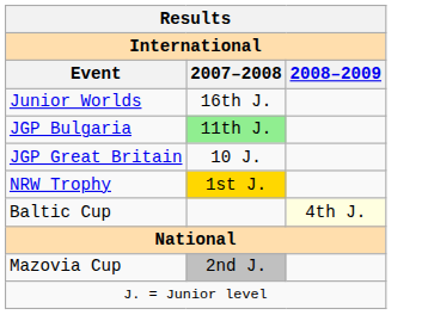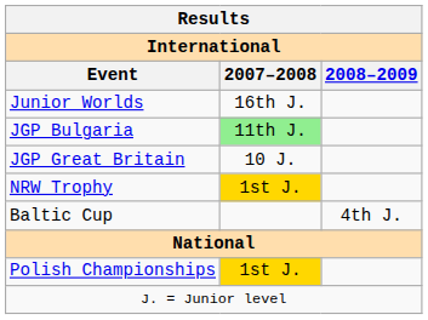Baltic Cup | 2008–2009: lightyellow background -> no background
+ row: Polish Championships | 1st J.
- row: Mazovia Cup | 2nd J.
